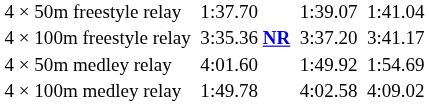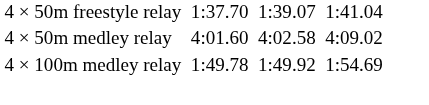- row: 4 × 100m freestyle relay | 3:35.36 NR | 3:37.20 | 3:41.17
4 × 50m medley relay | column 5: 1:49.92 -> 4:02.58
4 × 50m medley relay | column 7: 1:54.69 -> 4:09.02
4 × 100m medley relay | column 5: 4:02.58 -> 1:49.92
4 × 100m medley relay | column 7: 4:09.02 -> 1:54.69
